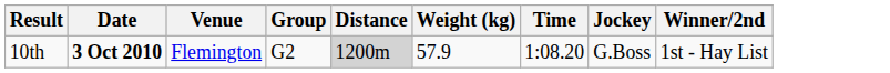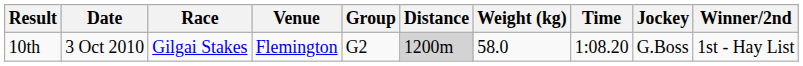+ column: Race | Gilgai Stakes
10th | Date: bold -> normal
10th | Weight (kg): 57.9 -> 58.0
